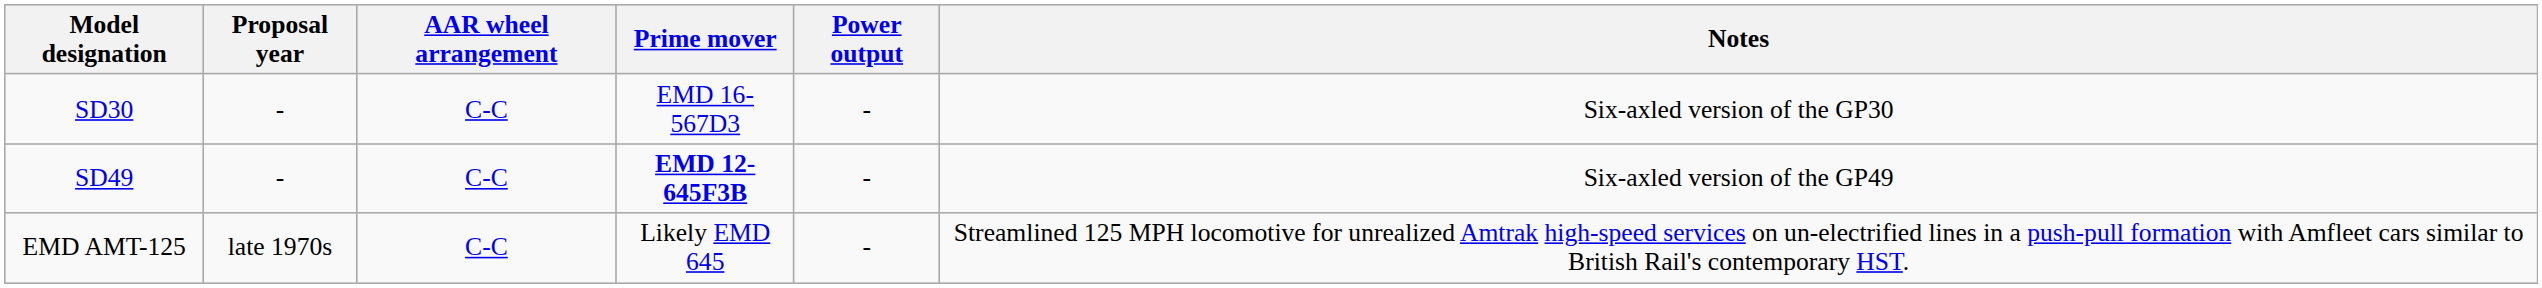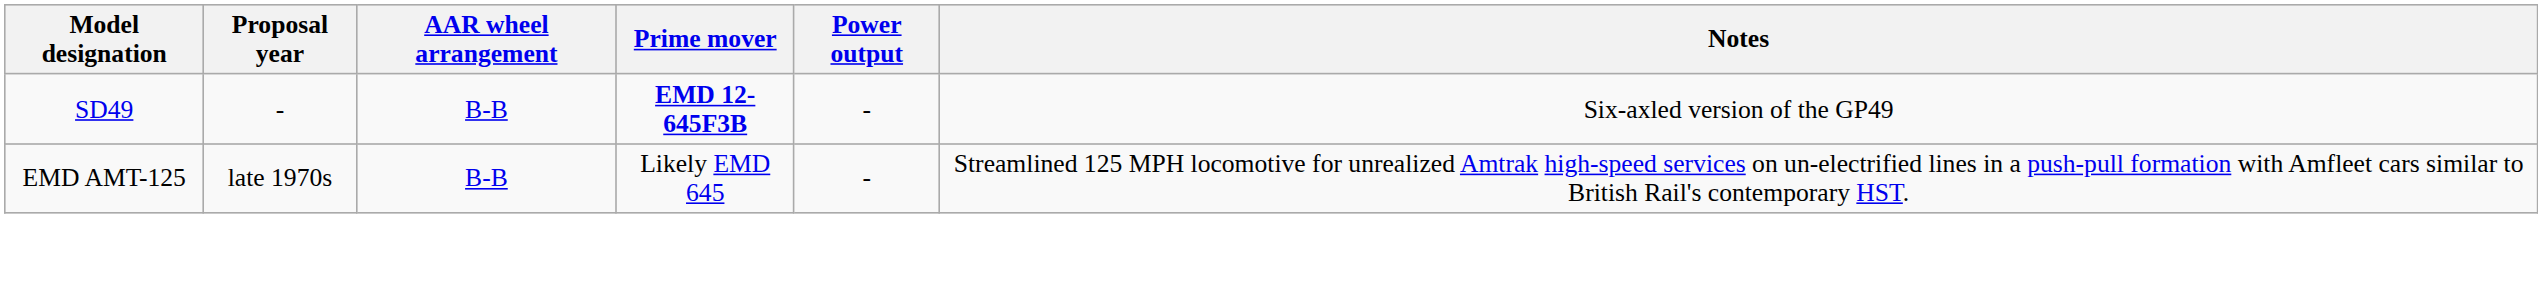- row: SD30 | - | C-C | EMD 16-567D3 | - | Six-axled version of the GP30
SD49 | AAR wheel arrangement: C-C -> B-B
EMD AMT-125 | AAR wheel arrangement: C-C -> B-B
